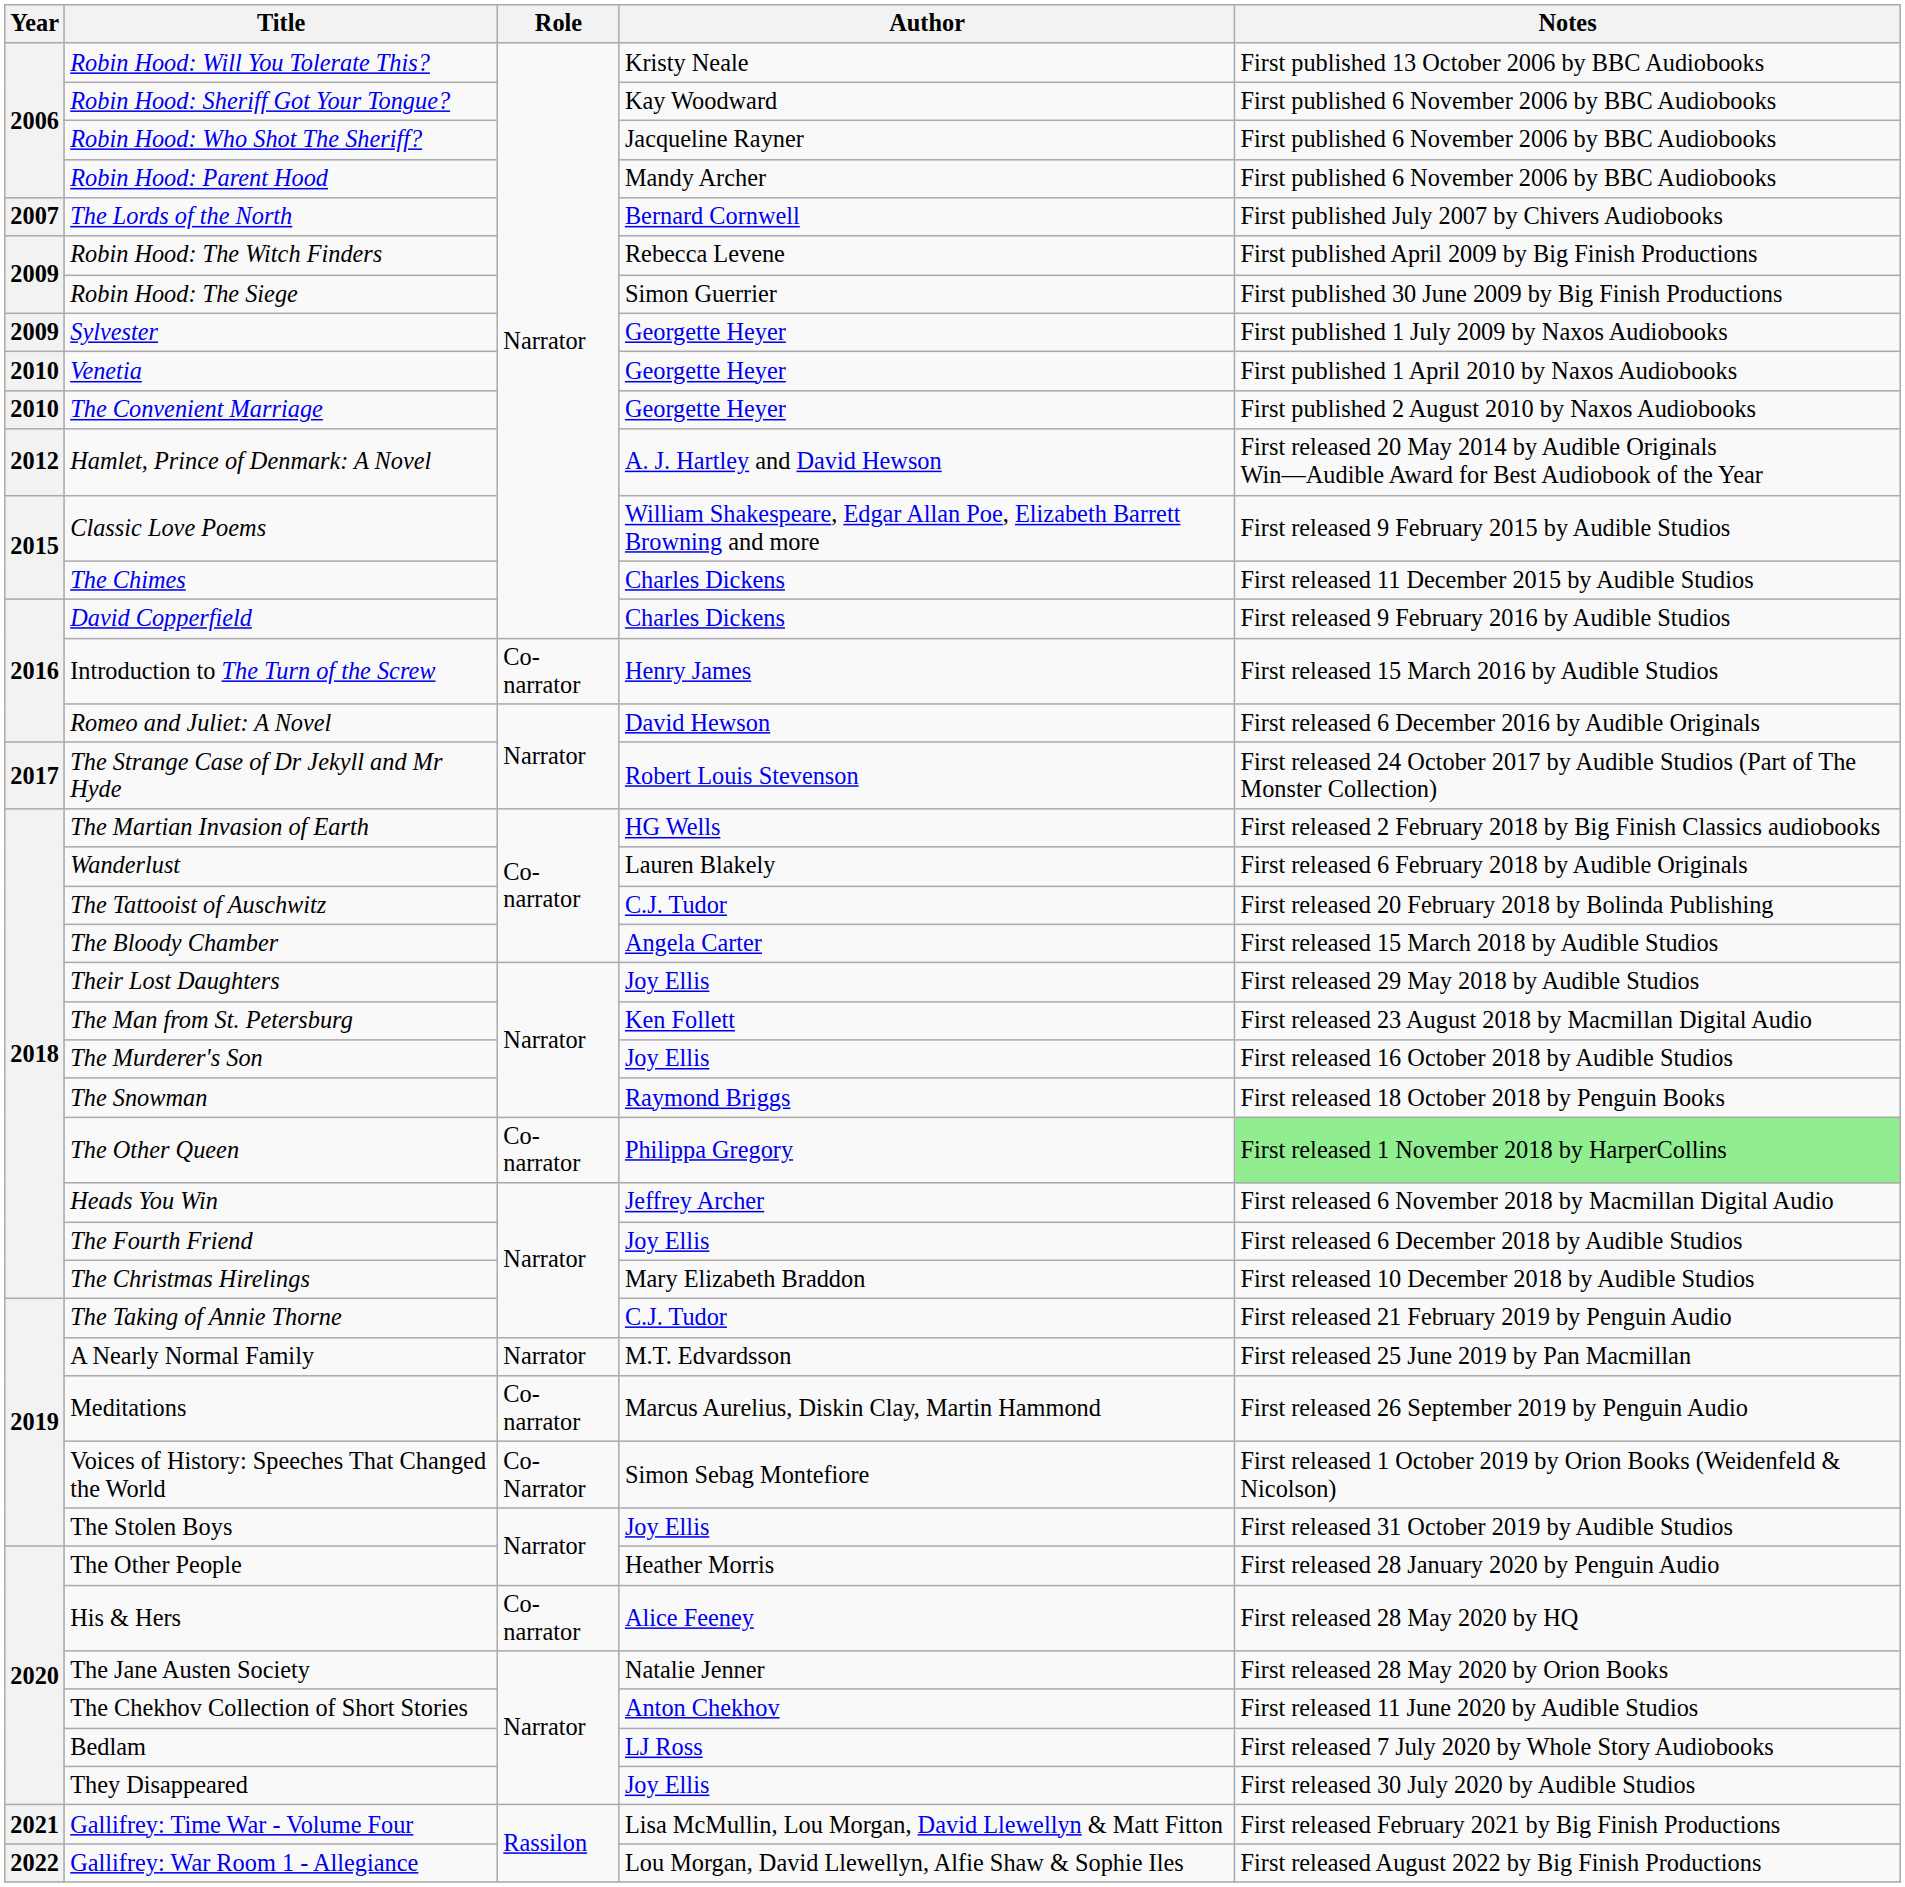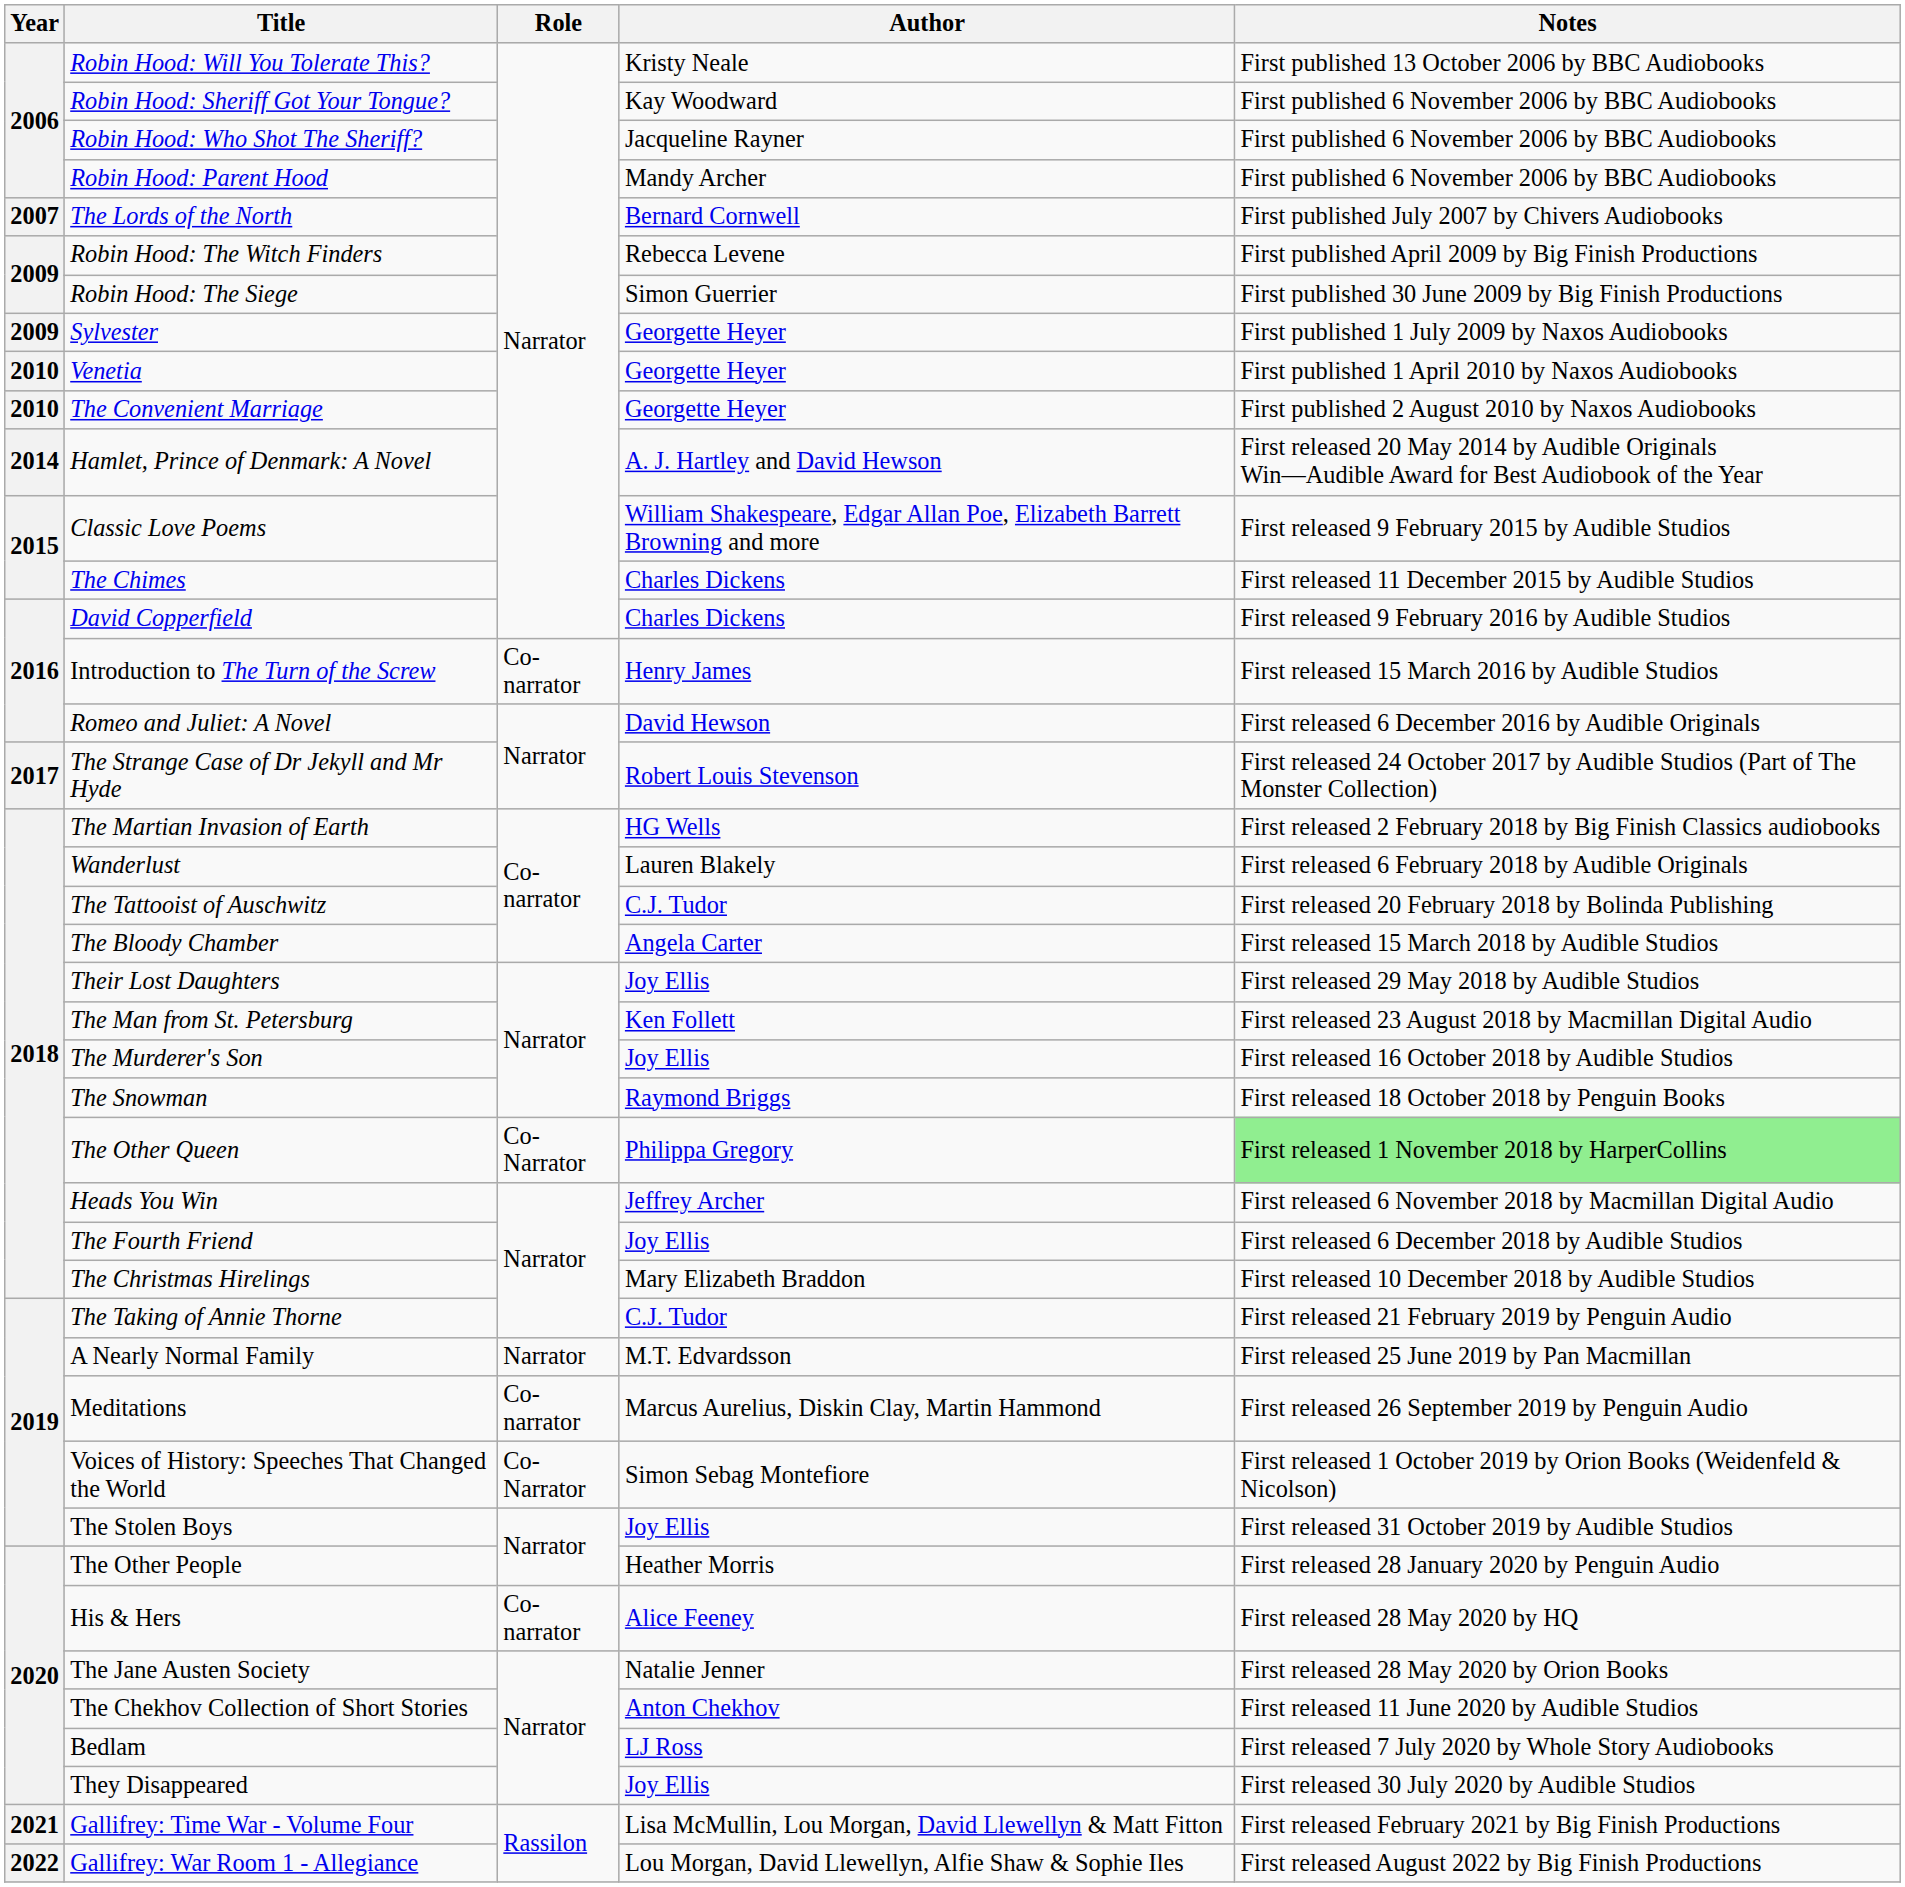Hamlet, Prince of Denmark: A Novel | Year: 2012 -> 2014
The Other Queen | Role: Co-narrator -> Co-Narrator
